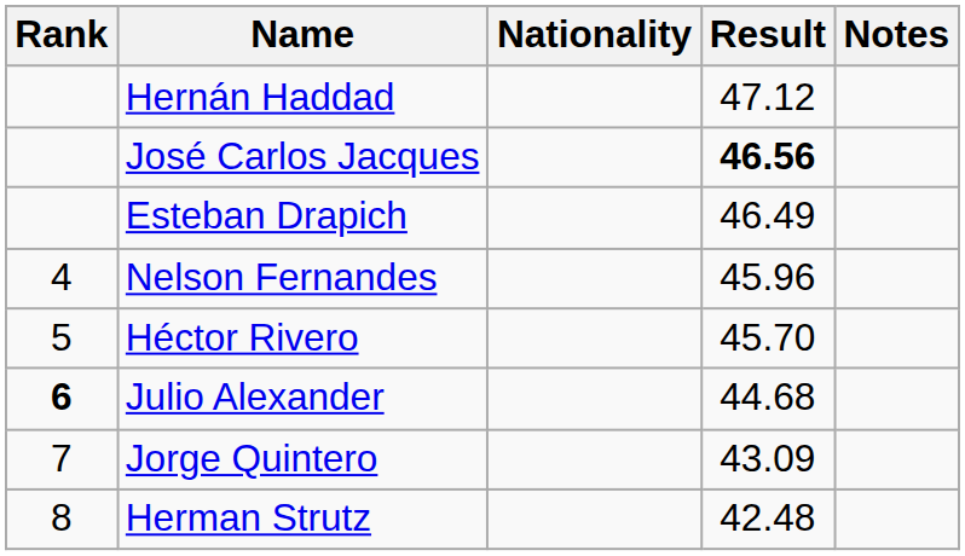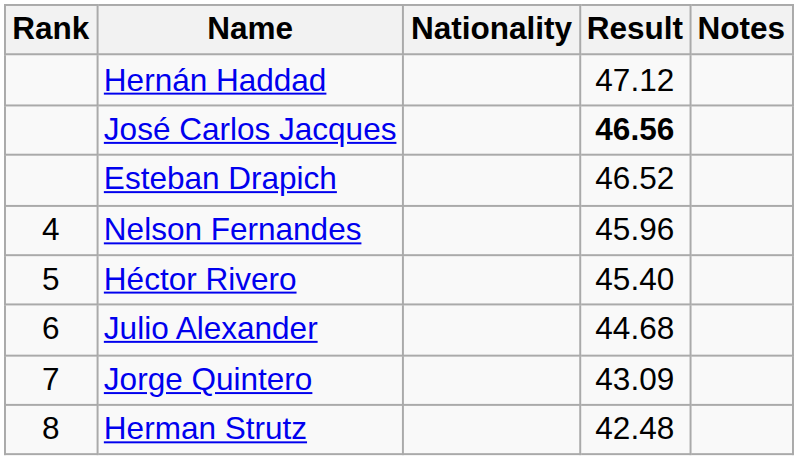Esteban Drapich | Result: 46.49 -> 46.52
Héctor Rivero | Result: 45.70 -> 45.40
Julio Alexander | Rank: bold -> normal
